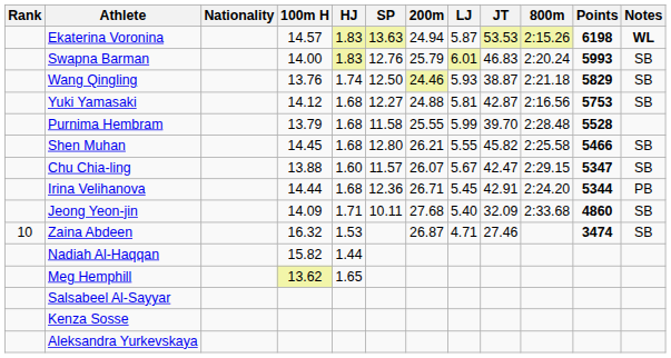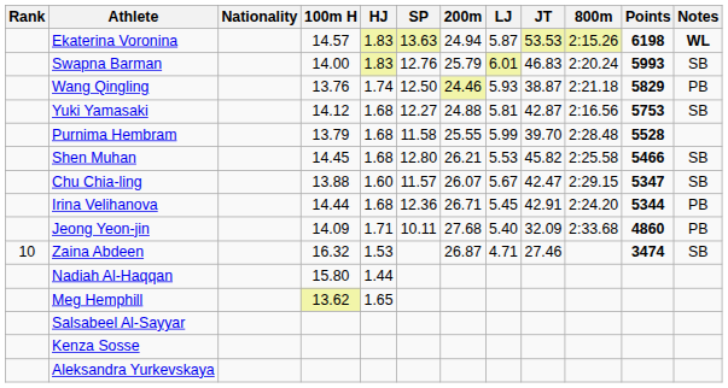Wang Qingling | Notes: SB -> PB
Shen Muhan | LJ: 5.55 -> 5.53
Jeong Yeon-jin | Notes: SB -> PB
Nadiah Al-Haqqan | 100m H: 15.82 -> 15.80
